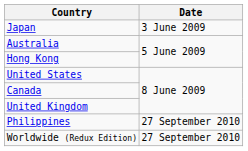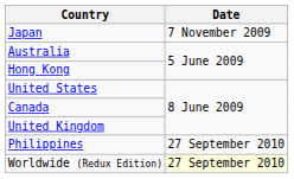Japan | Date: 3 June 2009 -> 7 November 2009
Worldwide (Redux Edition) | Date: no background -> lightyellow background
